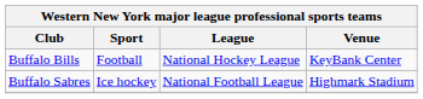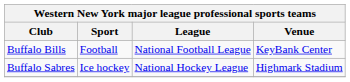Buffalo Bills | League: National Hockey League -> National Football League
Buffalo Sabres | League: National Football League -> National Hockey League
